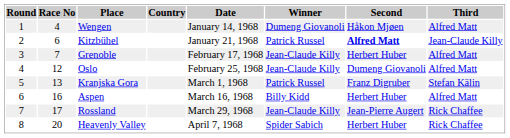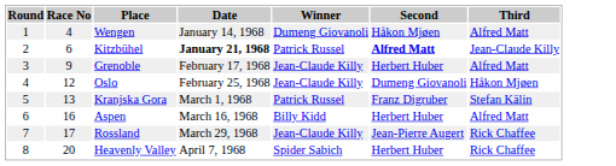- column: Country
Kitzbühel | Date: normal -> bold
Grenoble | Race No: 7 -> 9
Oslo | Third: Alfred Matt -> Håkon Mjøen
